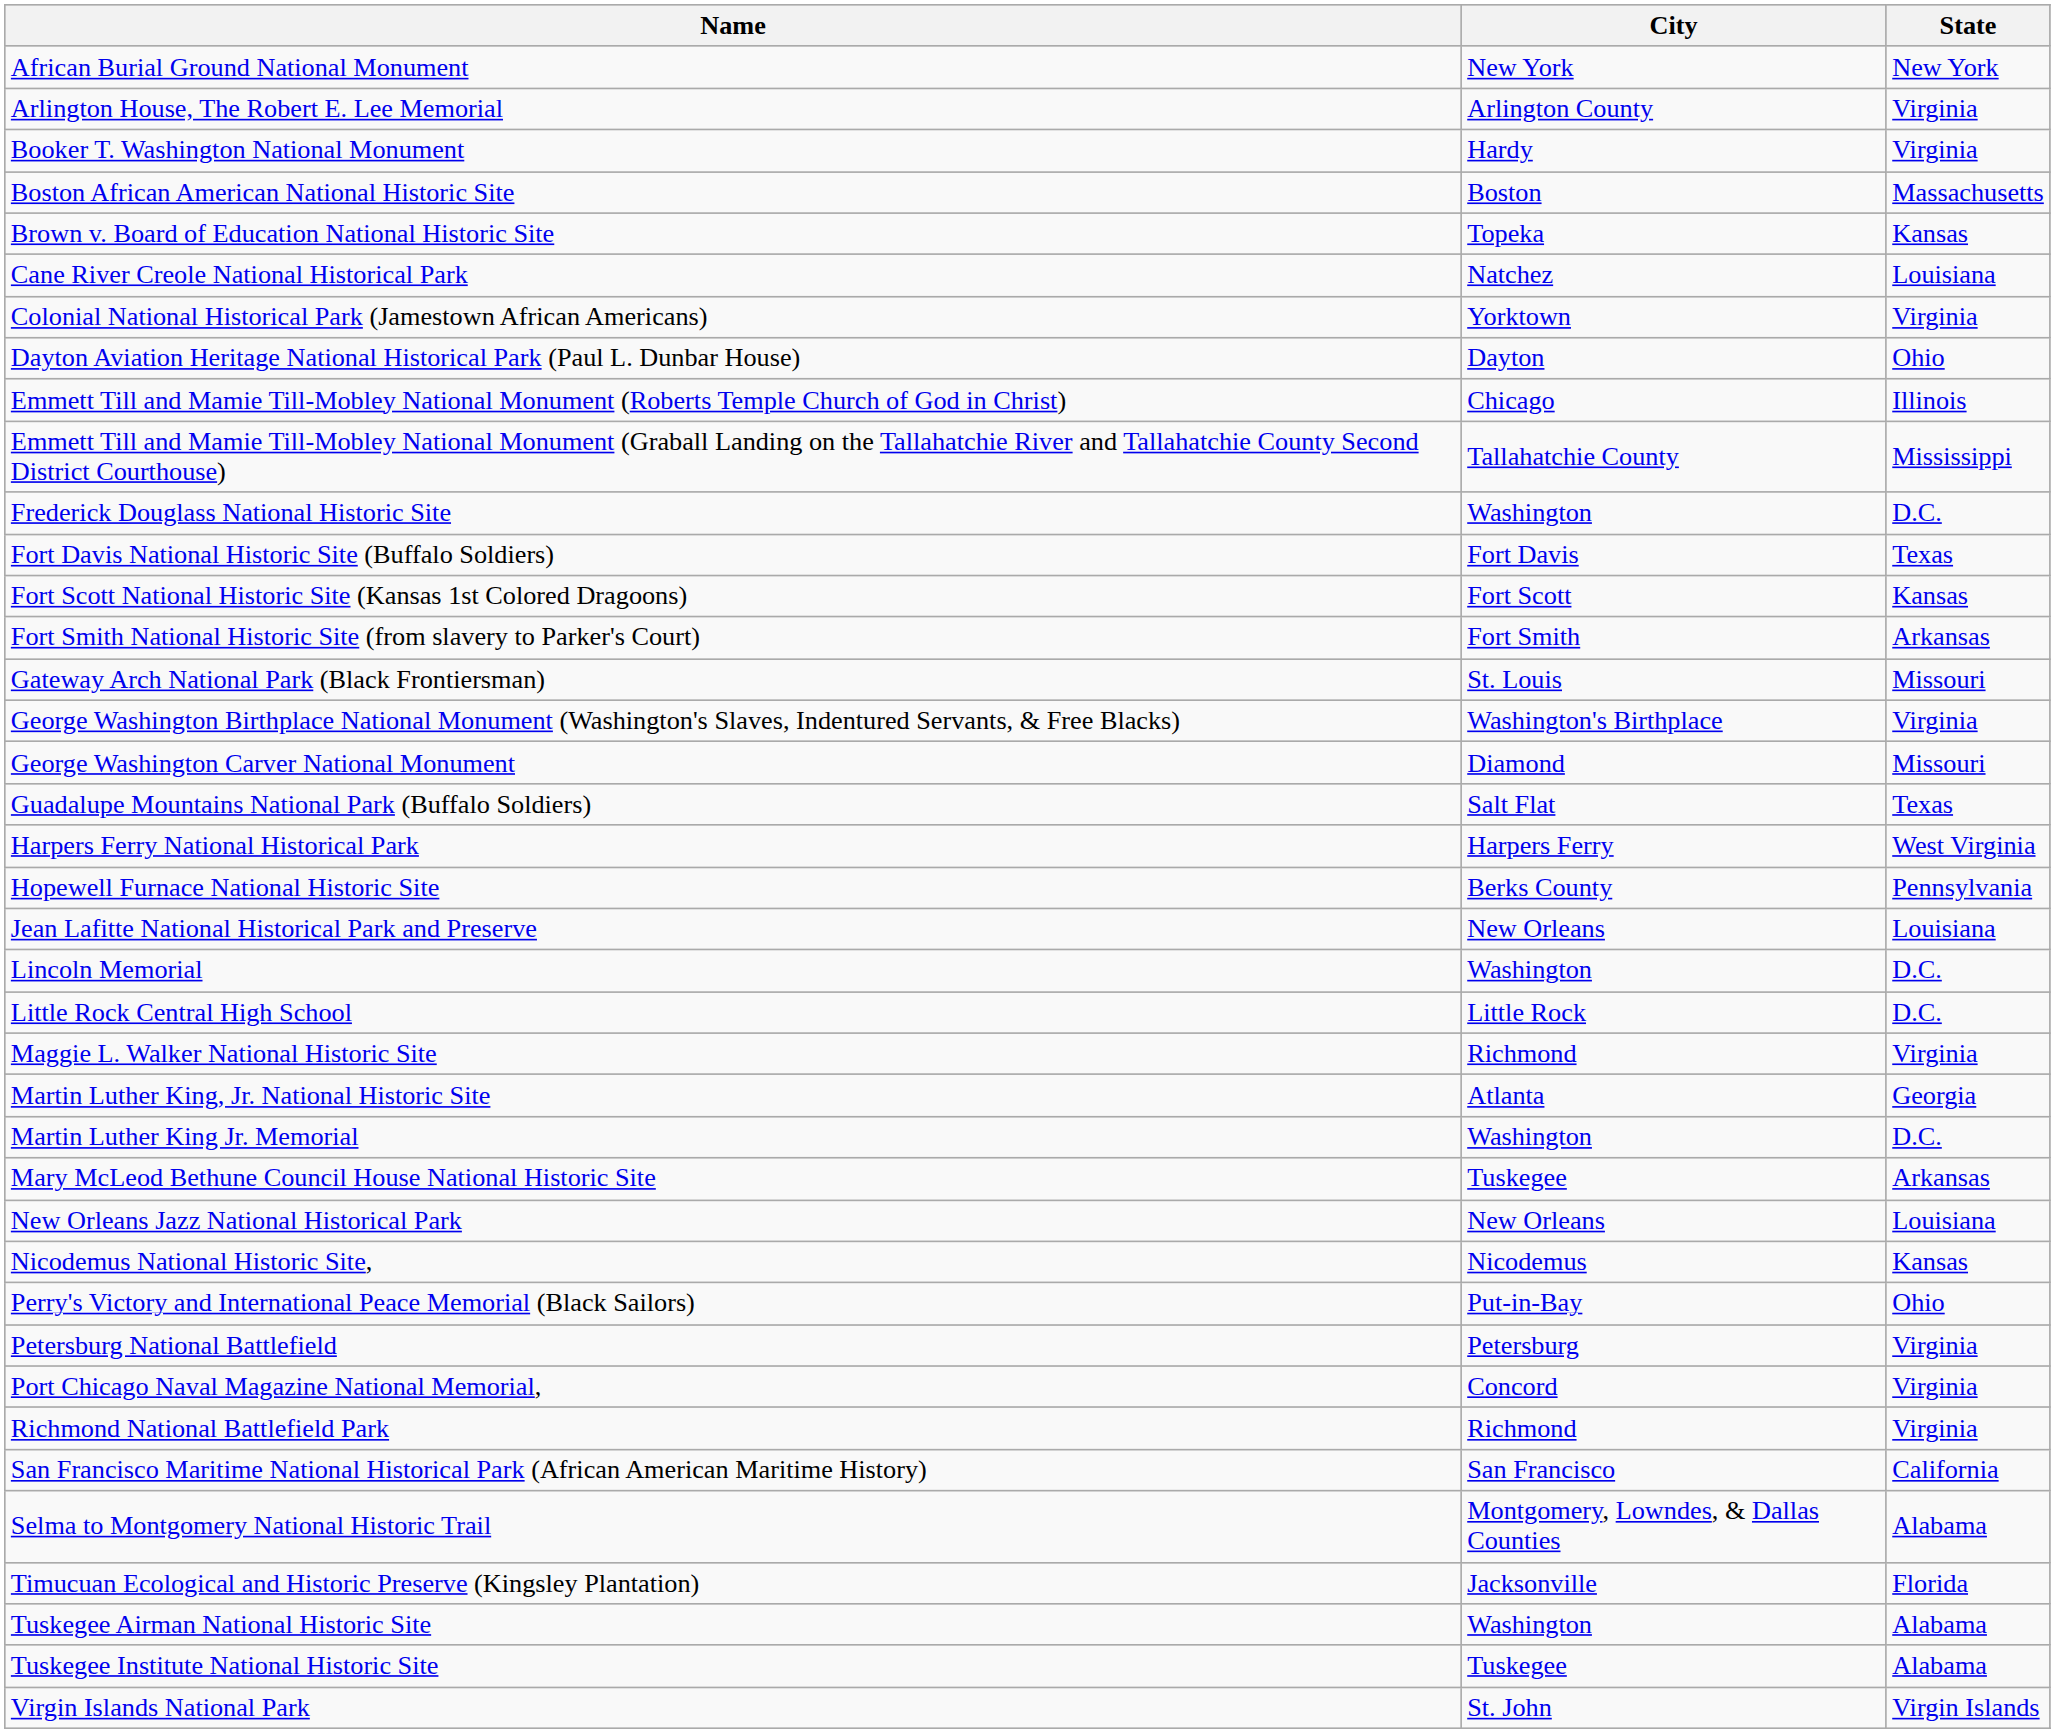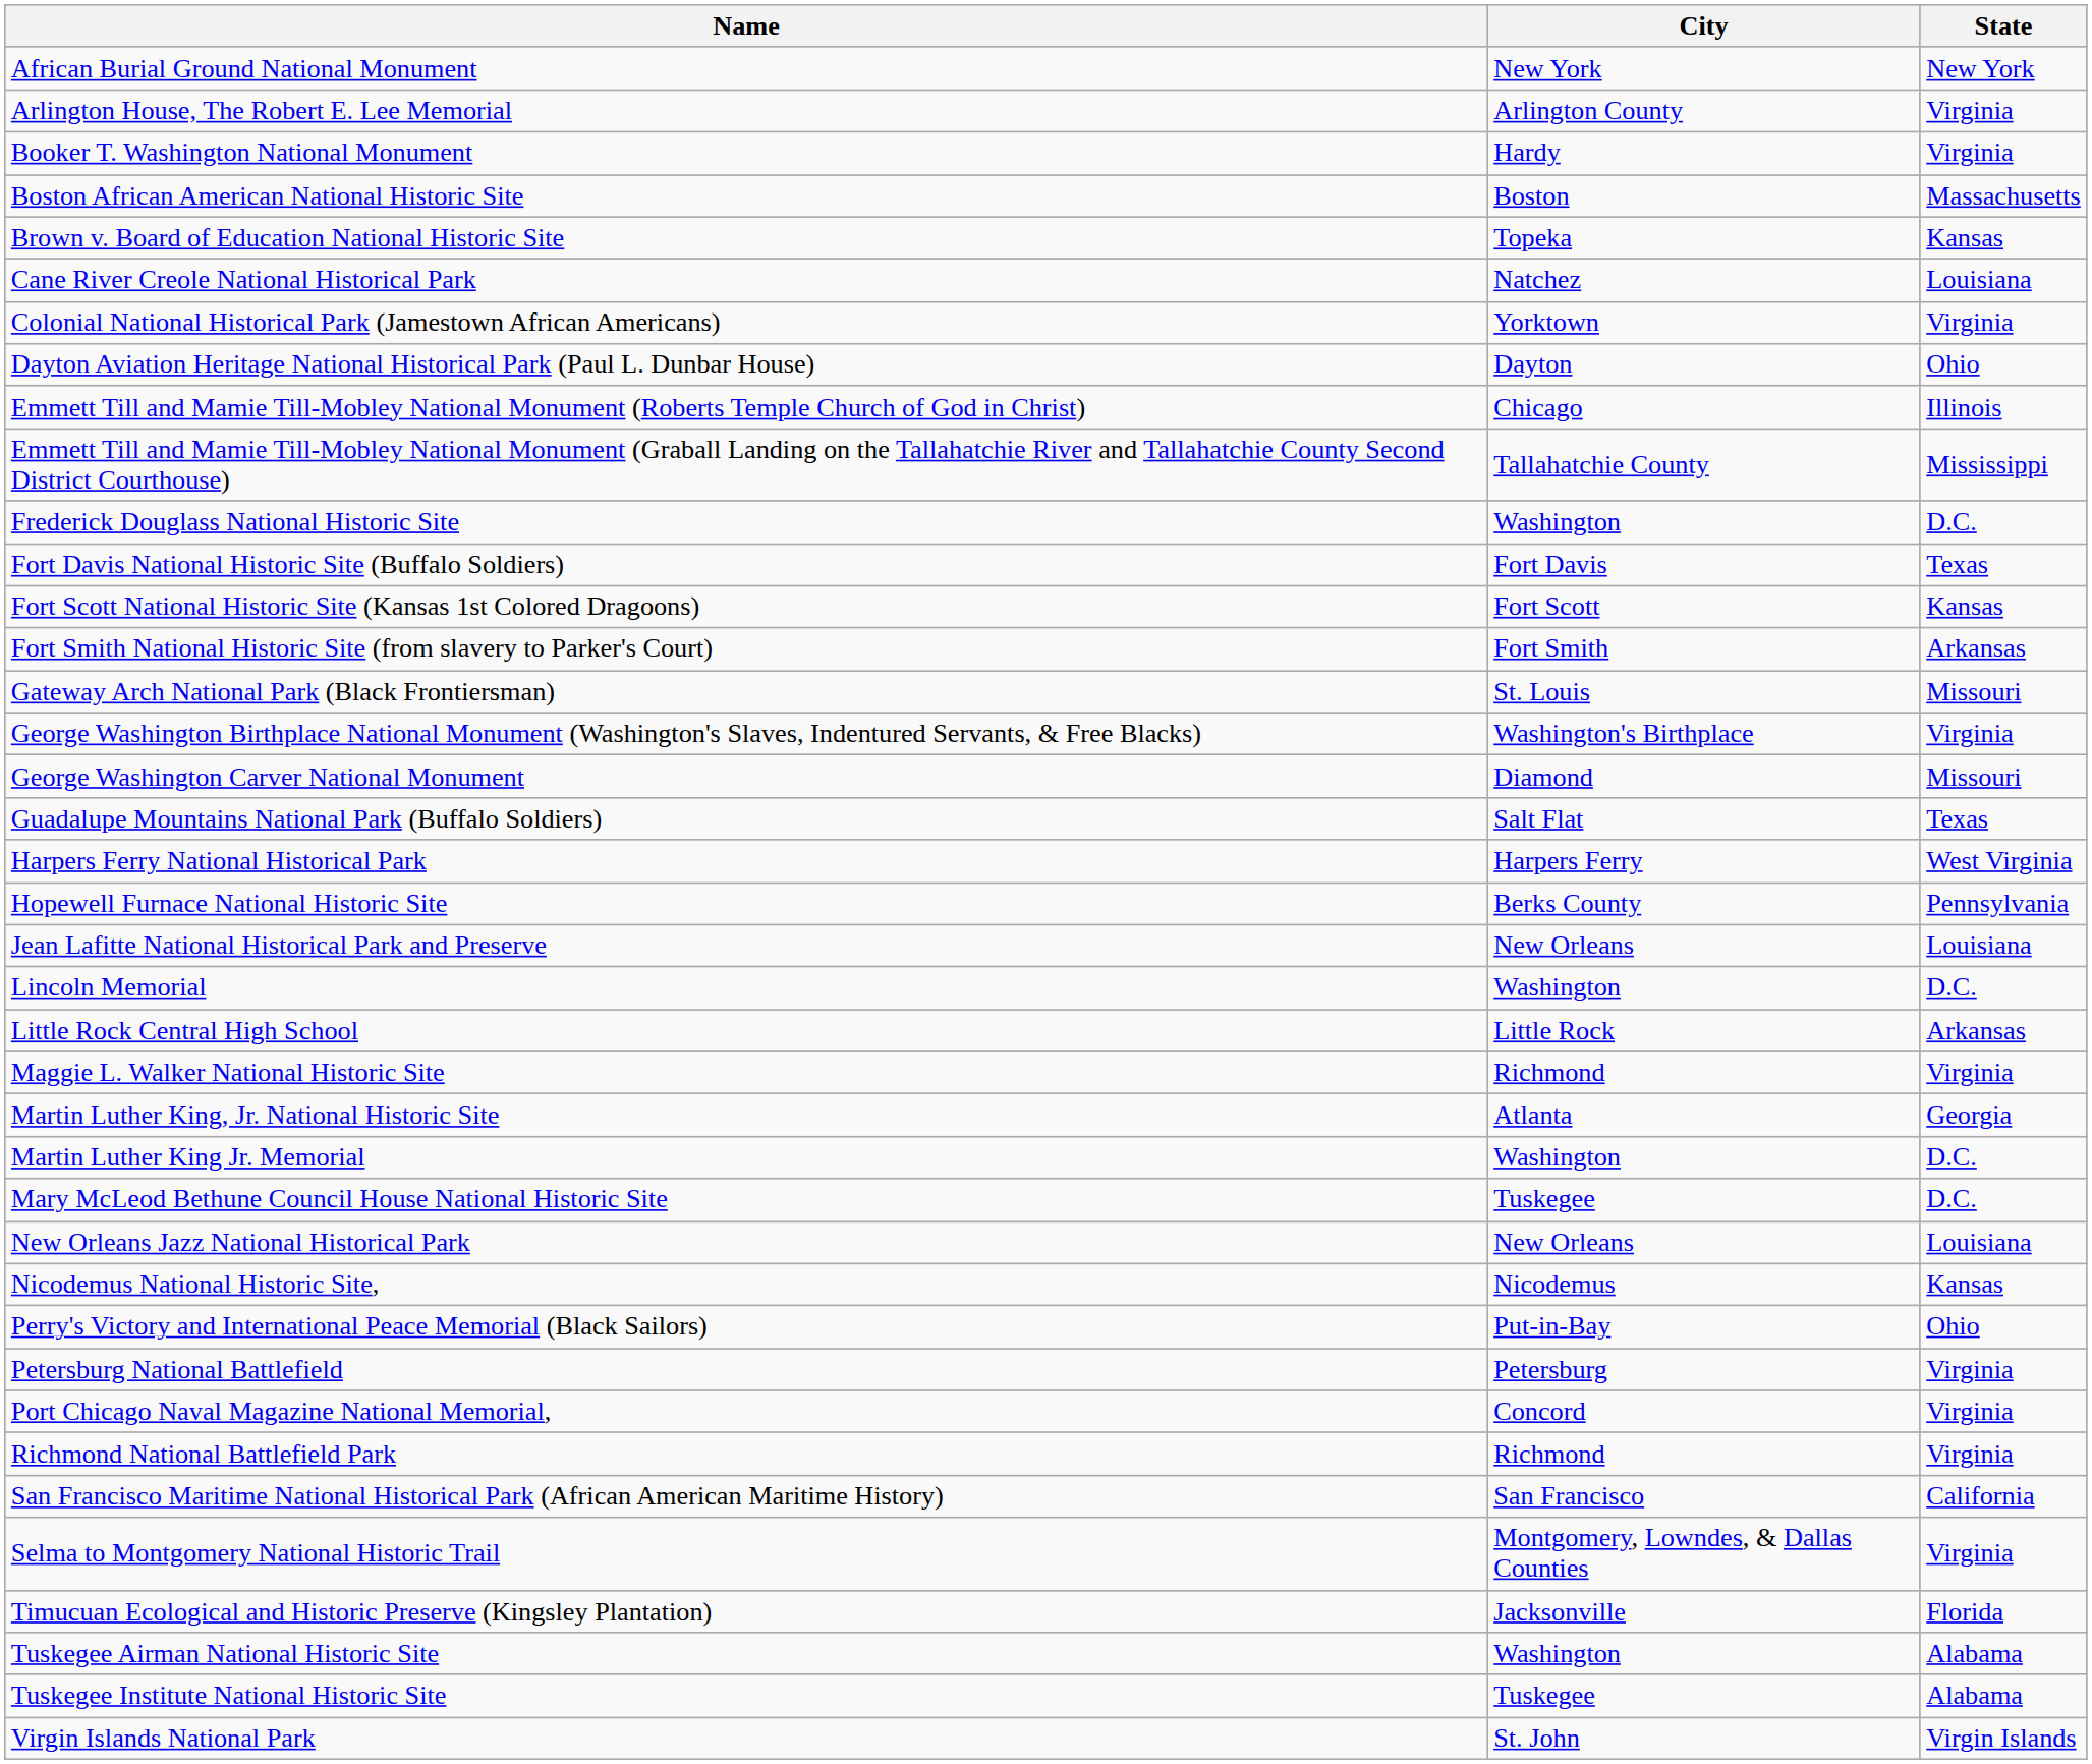Little Rock Central High School | State: D.C. -> Arkansas
Mary McLeod Bethune Council House National Historic Site | State: Arkansas -> D.C.
Selma to Montgomery National Historic Trail | State: Alabama -> Virginia
